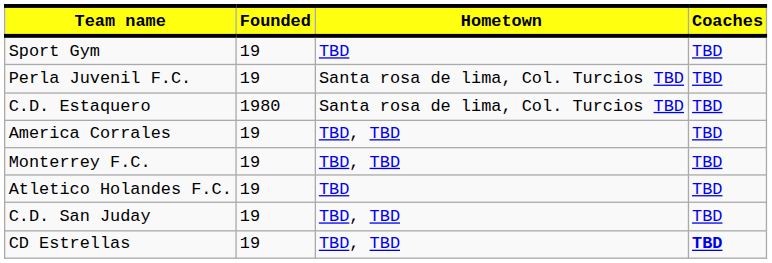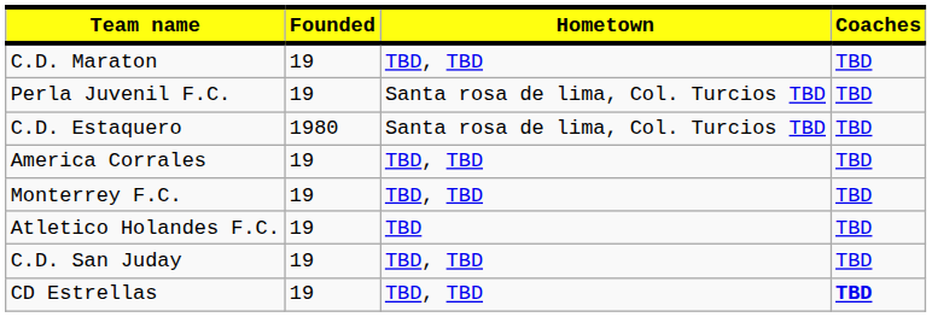+ row: C.D. Maraton | 19 | TBD, TBD | TBD
- row: Sport Gym | 19 | TBD | TBD
